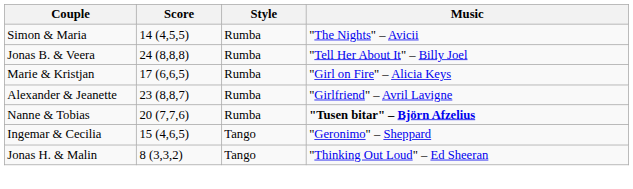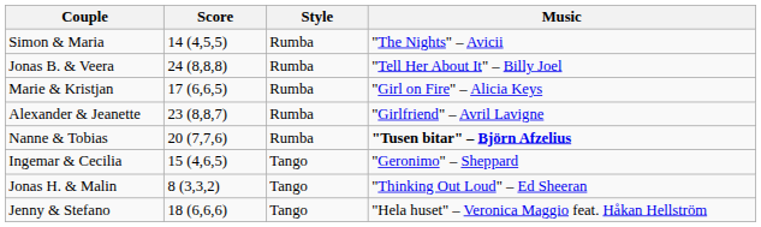+ row: Jenny & Stefano | 18 (6,6,6) | Tango | "Hela huset" – Veronica Maggio feat. Håkan Hellström
